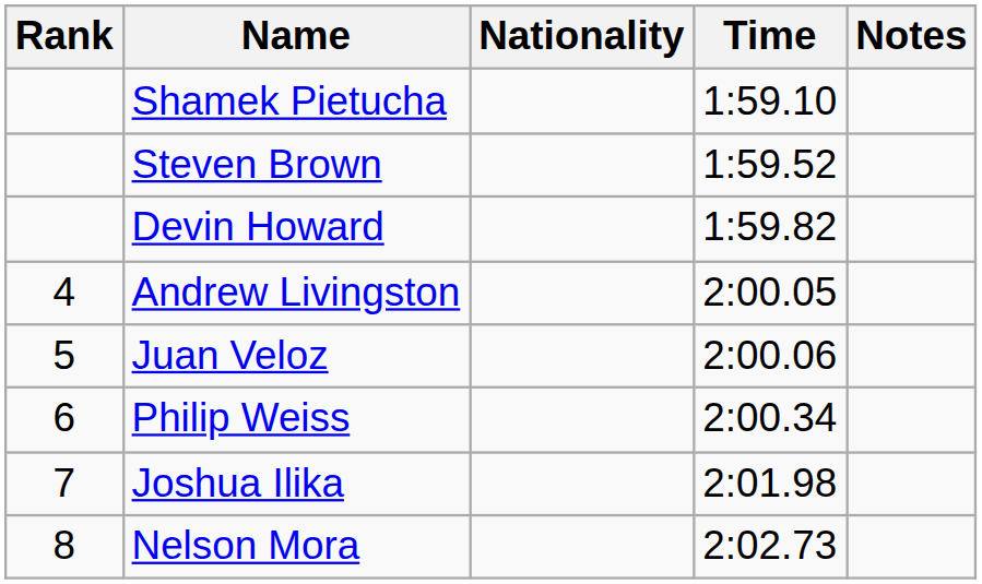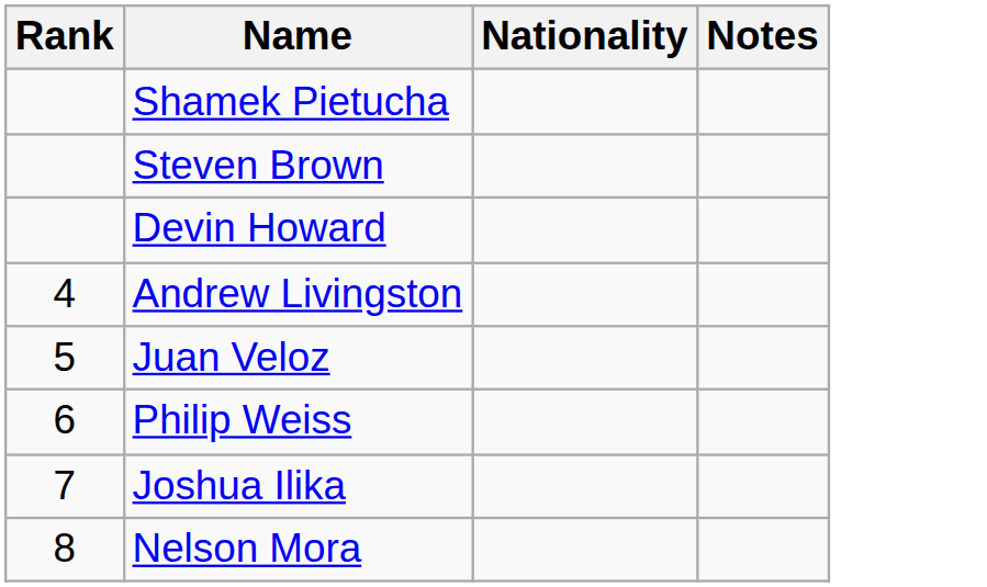- column: Time | 1:59.10 | 1:59.52 | 1:59.82 | 2:00.05 | 2:00.06 | 2:00.34 | 2:01.98 | 2:02.73
